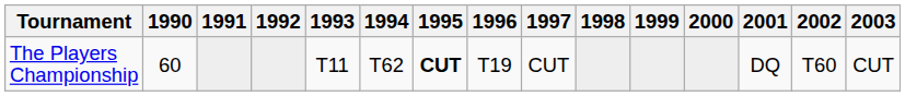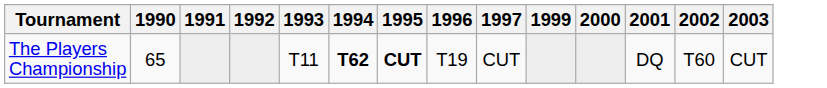- column: 1998
The Players Championship | 1990: 60 -> 65
The Players Championship | 1994: normal -> bold
